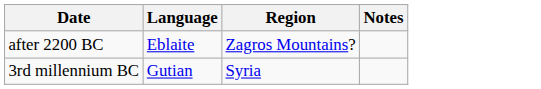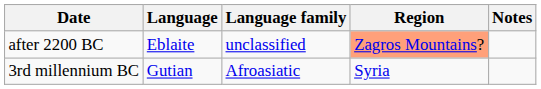+ column: Language family | unclassified | Afroasiatic
after 2200 BC | Region: no background -> lightsalmon background
